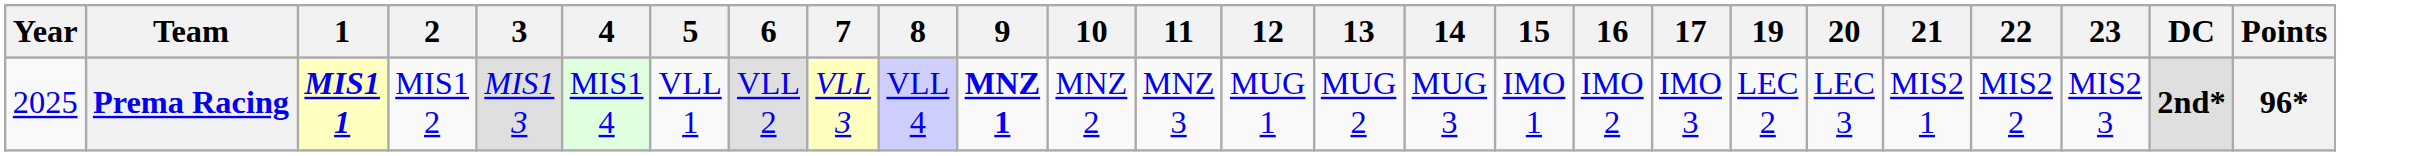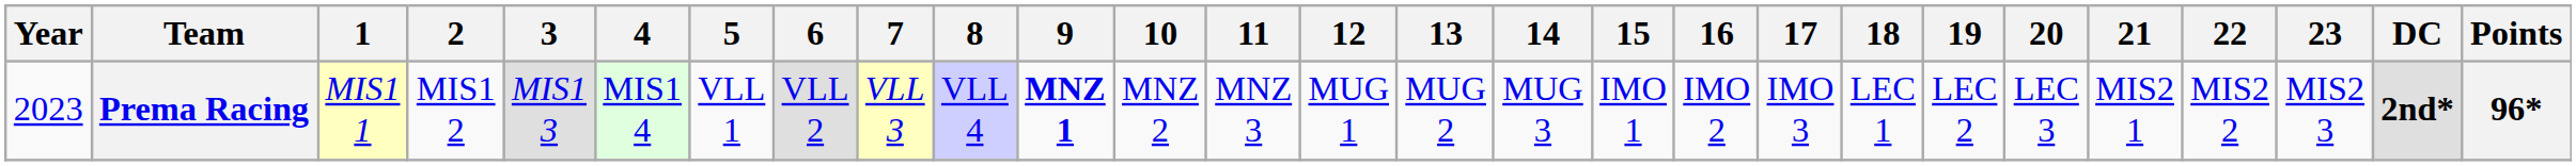+ column: 18 | LEC 1
Prema Racing | Year: 2025 -> 2023
Prema Racing | 1: bold -> normal
